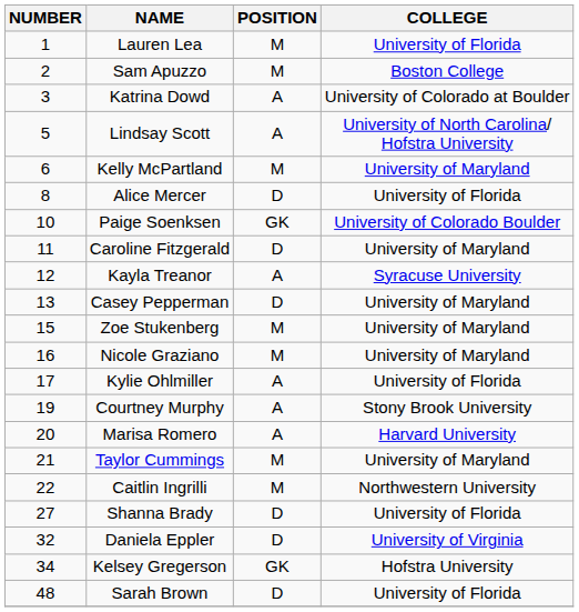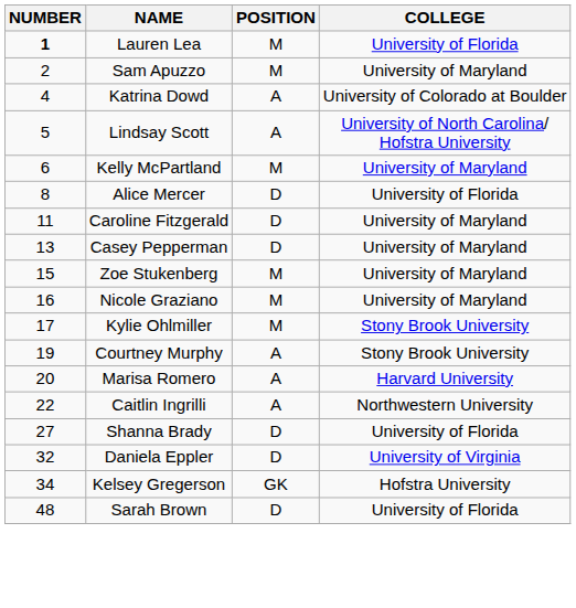Lauren Lea | NUMBER: normal -> bold
Sam Apuzzo | COLLEGE: Boston College -> University of Maryland
Katrina Dowd | NUMBER: 3 -> 4
- row: 10 | Paige Soenksen | GK | University of Colorado Boulder
- row: 12 | Kayla Treanor | A | Syracuse University
Kylie Ohlmiller | POSITION: A -> M
Kylie Ohlmiller | COLLEGE: University of Florida -> Stony Brook University
- row: 21 | Taylor Cummings | M | University of Maryland
Caitlin Ingrilli | POSITION: M -> A
